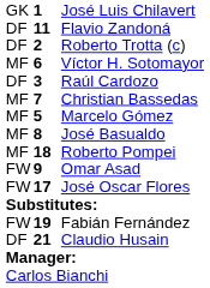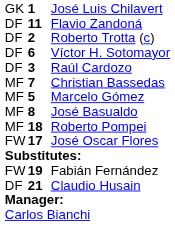Víctor H. Sotomayor | column 1: MF -> DF
- row: FW | 9 | Omar Asad
